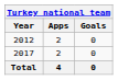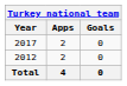rows swapped: 2012 <-> 2017
